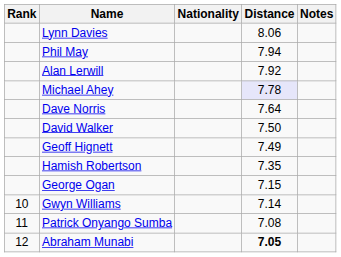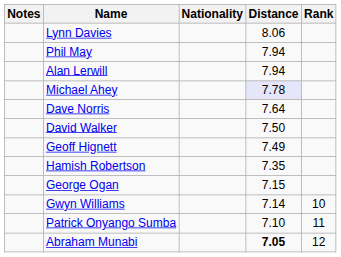columns swapped: Rank <-> Notes
Alan Lerwill | Distance: 7.92 -> 7.94
Patrick Onyango Sumba | Distance: 7.08 -> 7.10
